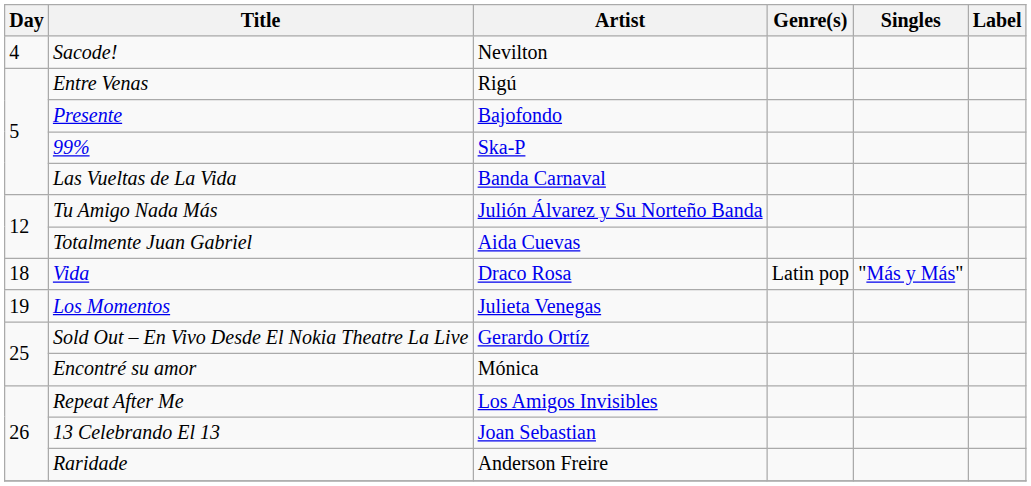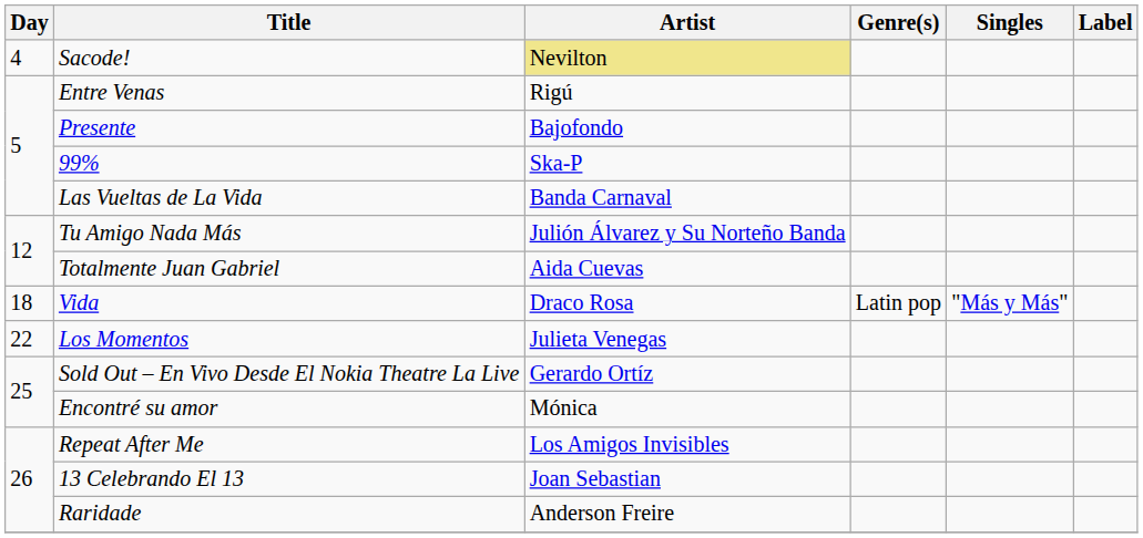Sacode! | Artist: no background -> khaki background
Los Momentos | Day: 19 -> 22
